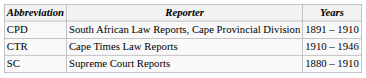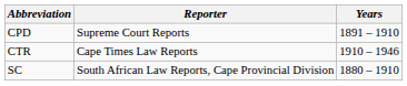CPD | Reporter: South African Law Reports, Cape Provincial Division -> Supreme Court Reports
SC | Reporter: Supreme Court Reports -> South African Law Reports, Cape Provincial Division
